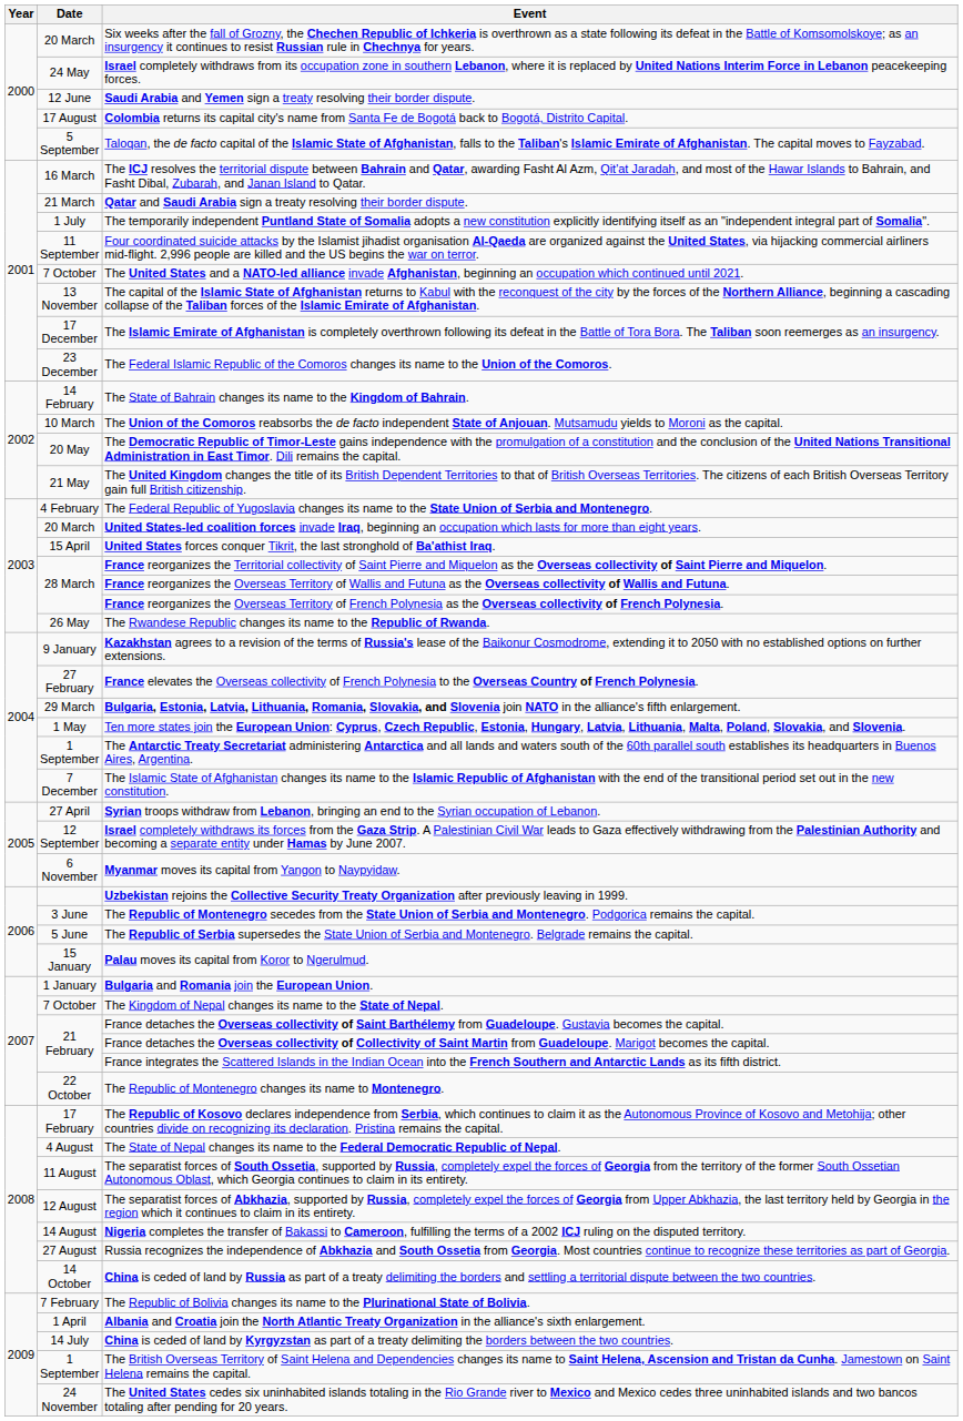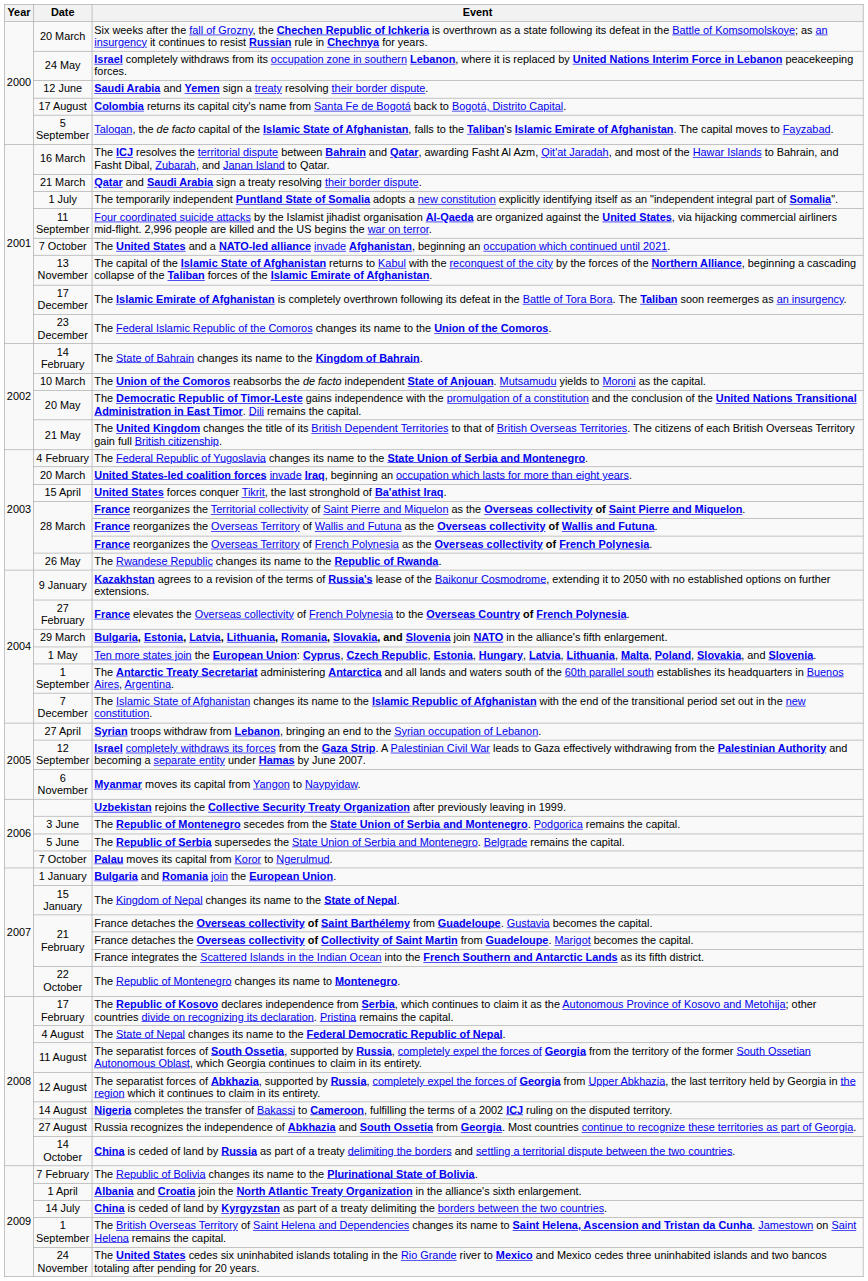Palau moves its capital from Koror to Ngerulmud. | Date: 15 January -> 7 October
The Kingdom of Nepal changes its name to the State of Nepal. | Date: 7 October -> 15 January
